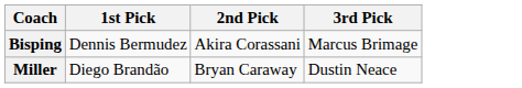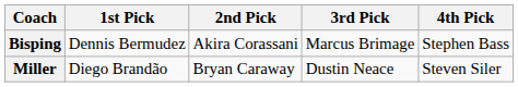+ column: 4th Pick | Stephen Bass | Steven Siler
